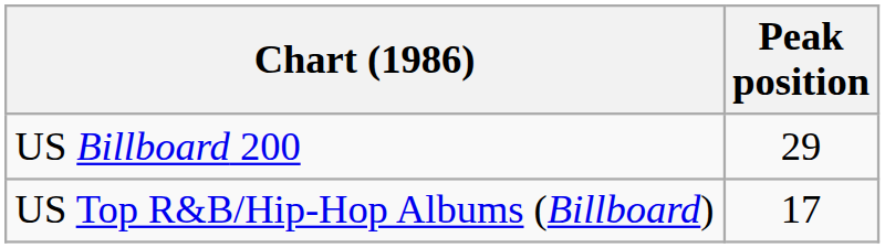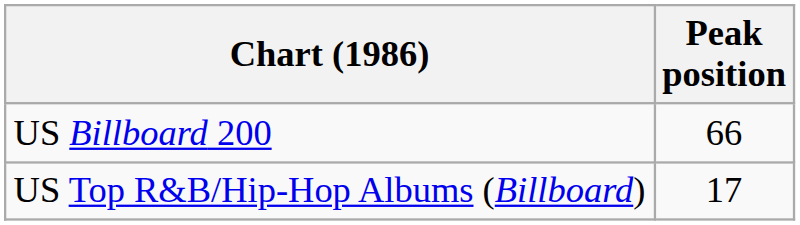US Billboard 200 | Peak position: 29 -> 66
